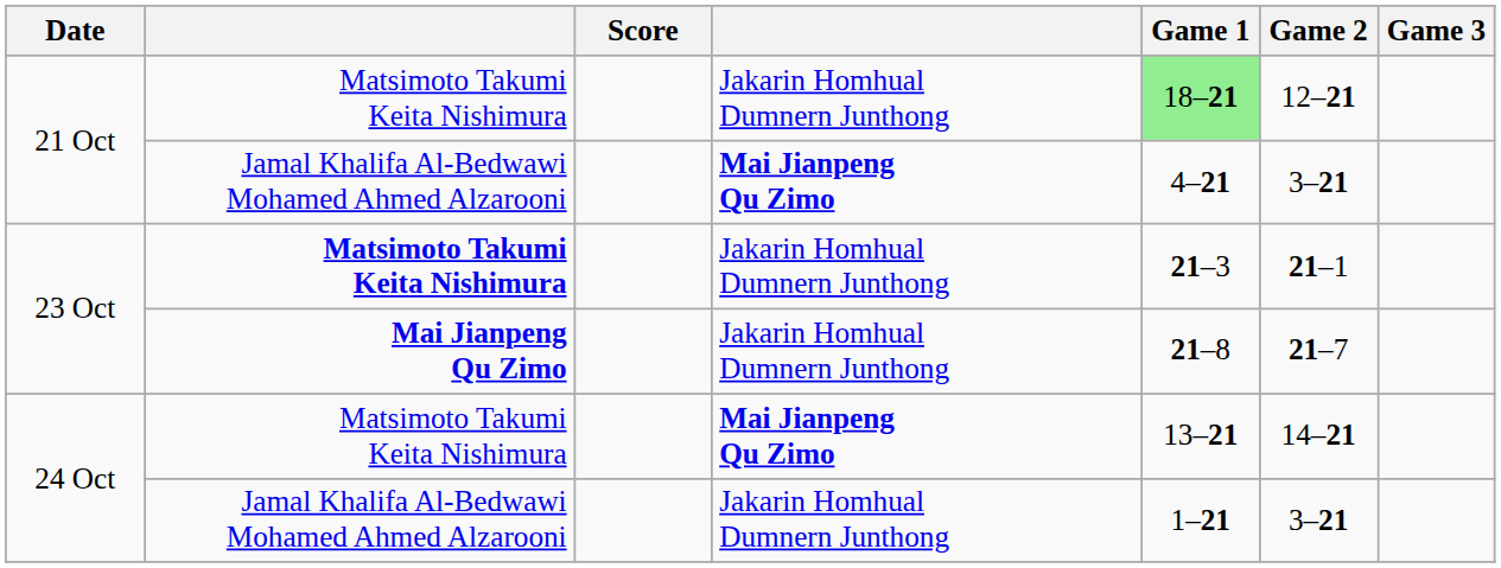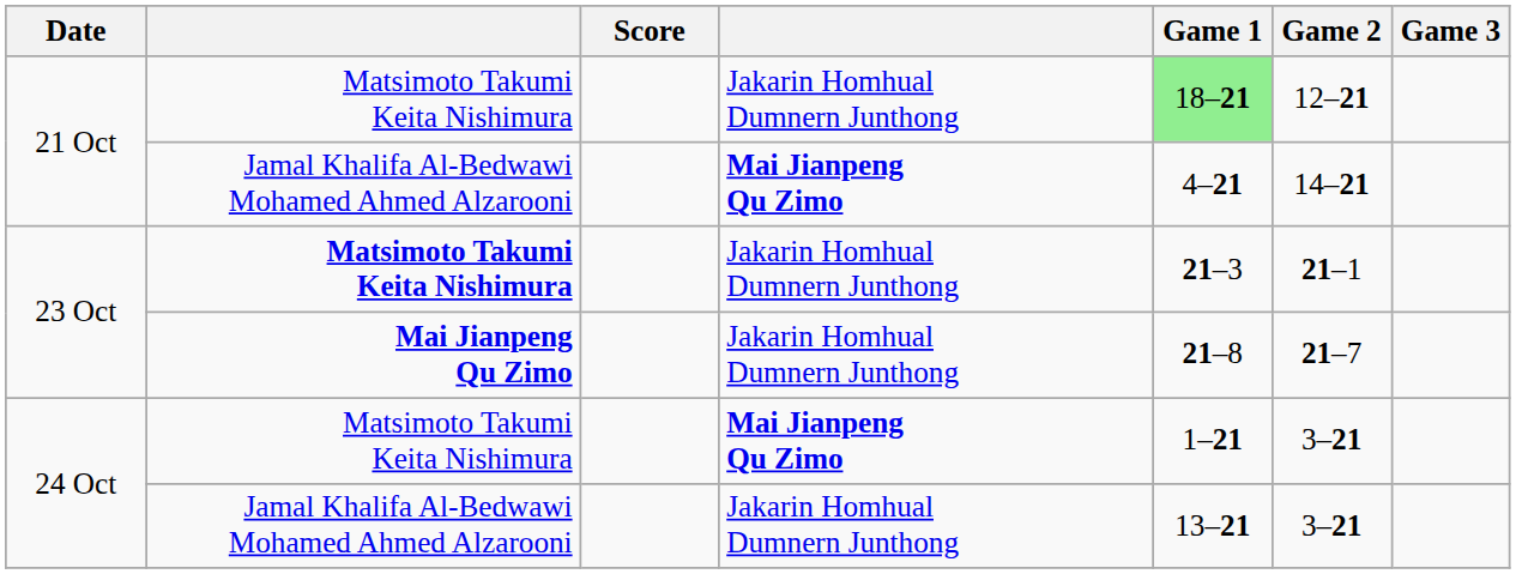21 Oct / Jamal Khalifa Al-Bedwawi Mohamed Ahmed Alzarooni | Game 2: 3–21 -> 14–21
24 Oct / Matsimoto Takumi Keita Nishimura | Game 1: 13–21 -> 1–21
24 Oct / Matsimoto Takumi Keita Nishimura | Game 2: 14–21 -> 3–21
24 Oct / Jamal Khalifa Al-Bedwawi Mohamed Ahmed Alzarooni | Game 1: 1–21 -> 13–21
